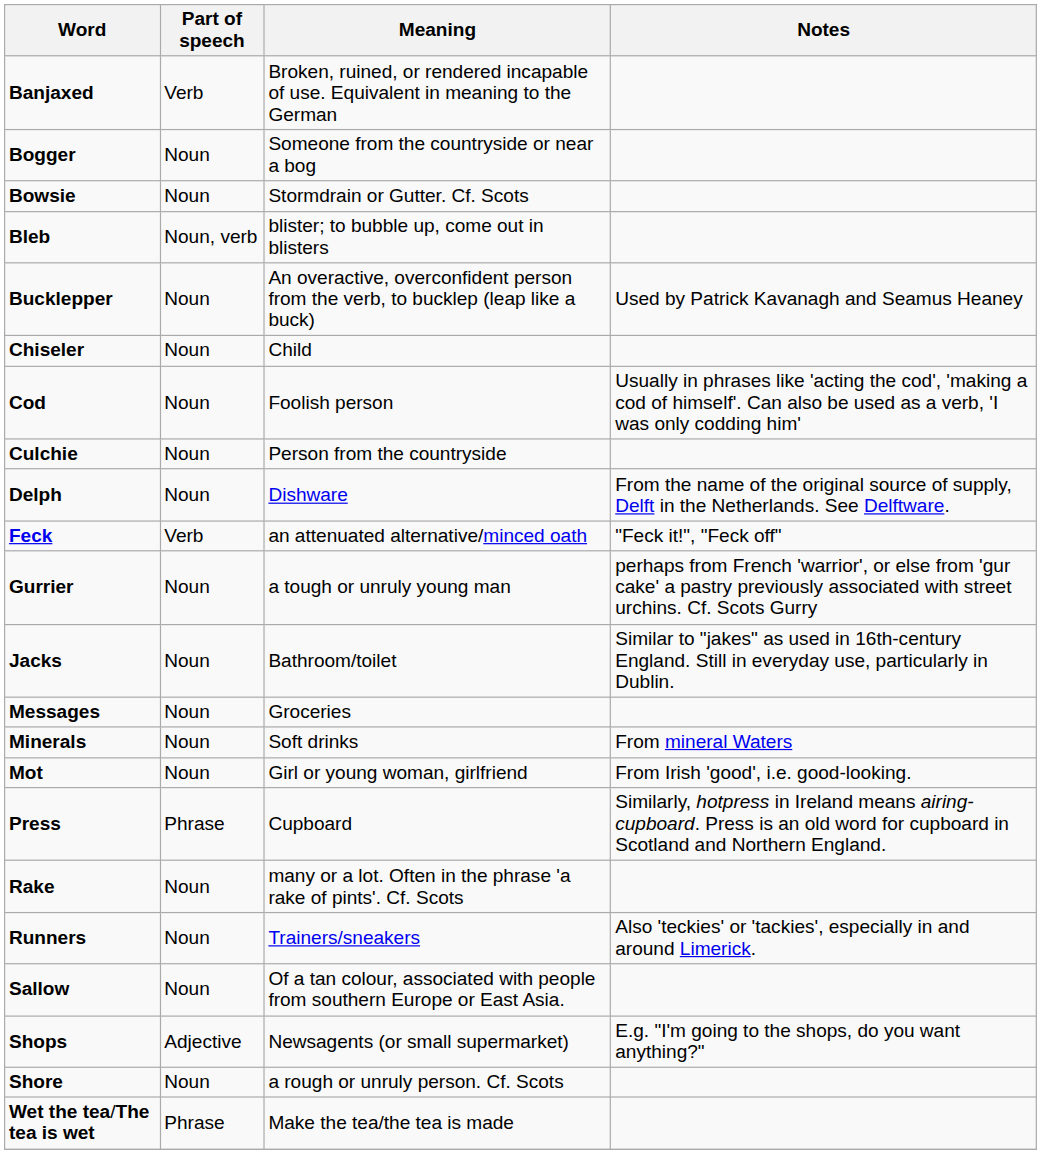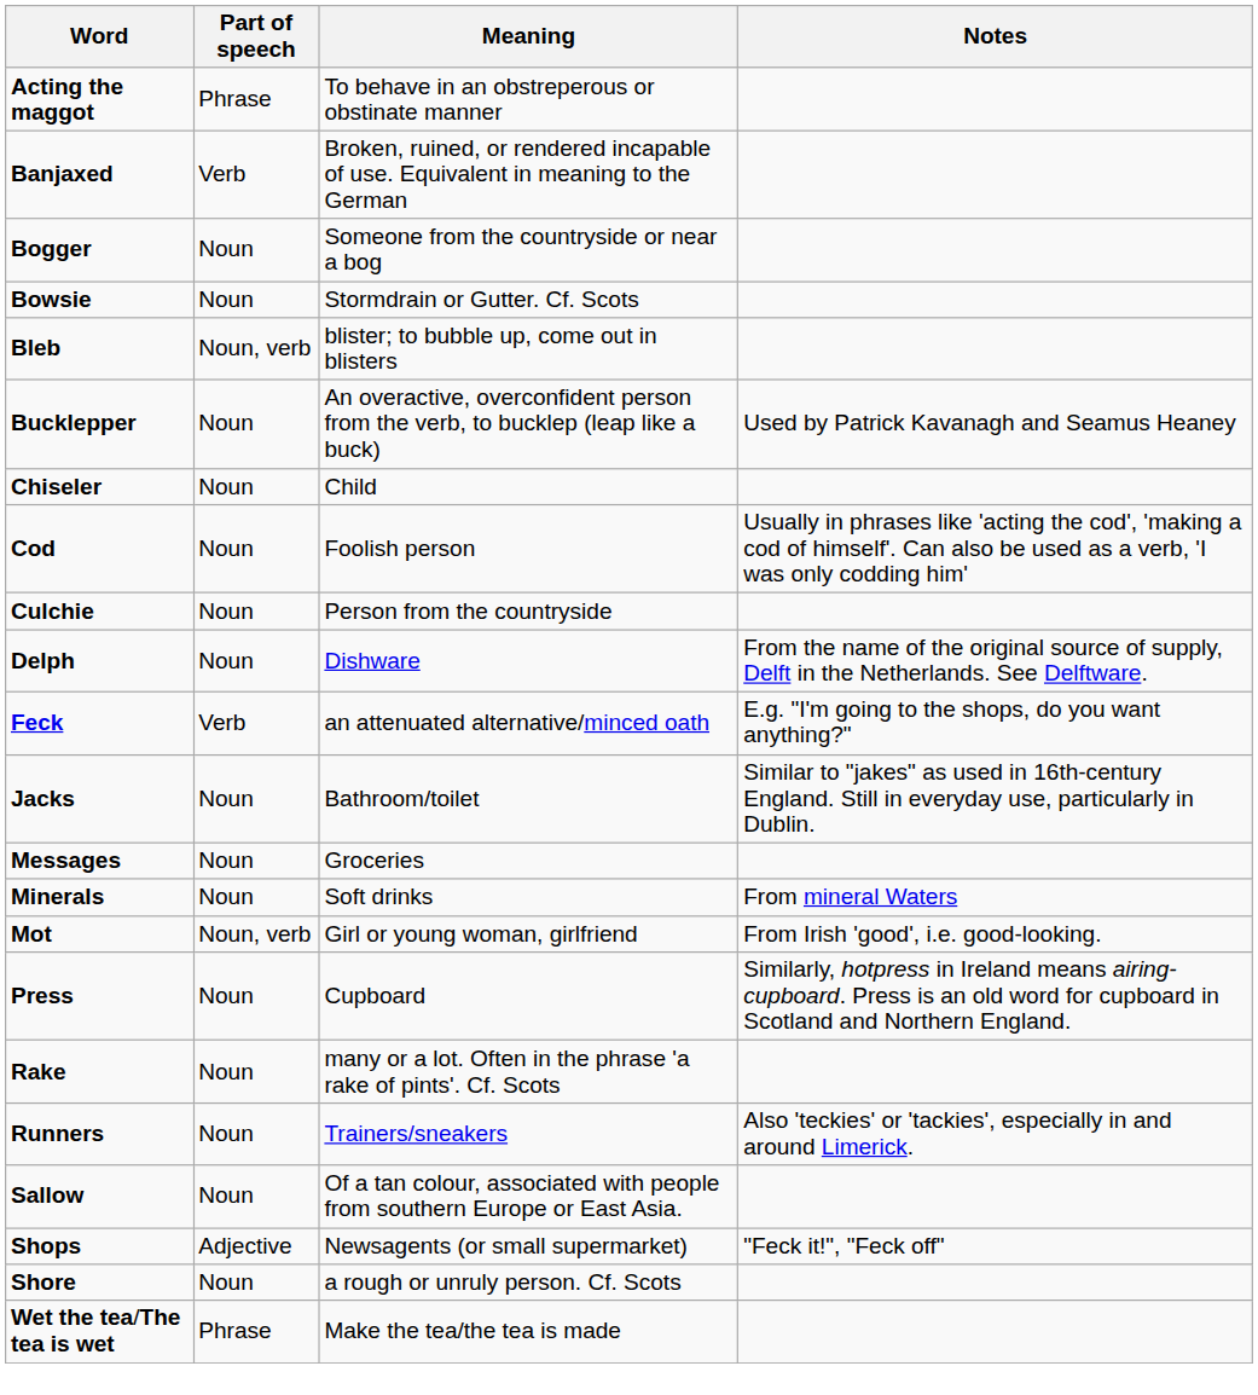+ row: Acting the maggot | Phrase | To behave in an obstreperous or obstinate manner
Feck | Notes: "Feck it!", "Feck off" -> E.g. "I'm going to the shops, do you want anything?"
- row: Gurrier | Noun | a tough or unruly young man | perhaps from French 'warrior', or else from 'gur cake' a pastry previously associated with street urchins. Cf. Scots Gurry
Mot | Part of speech: Noun -> Noun, verb
Press | Part of speech: Phrase -> Noun
Shops | Notes: E.g. "I'm going to the shops, do you want anything?" -> "Feck it!", "Feck off"
